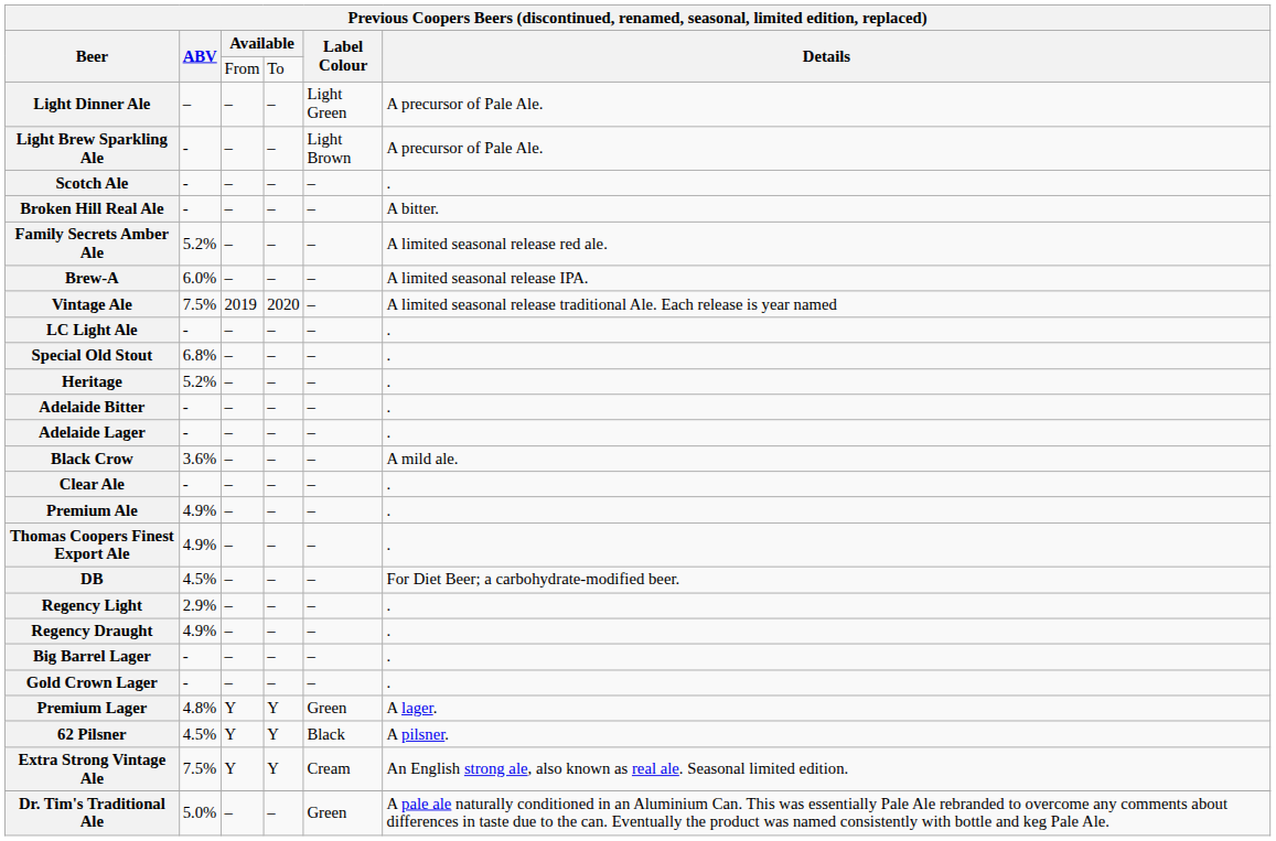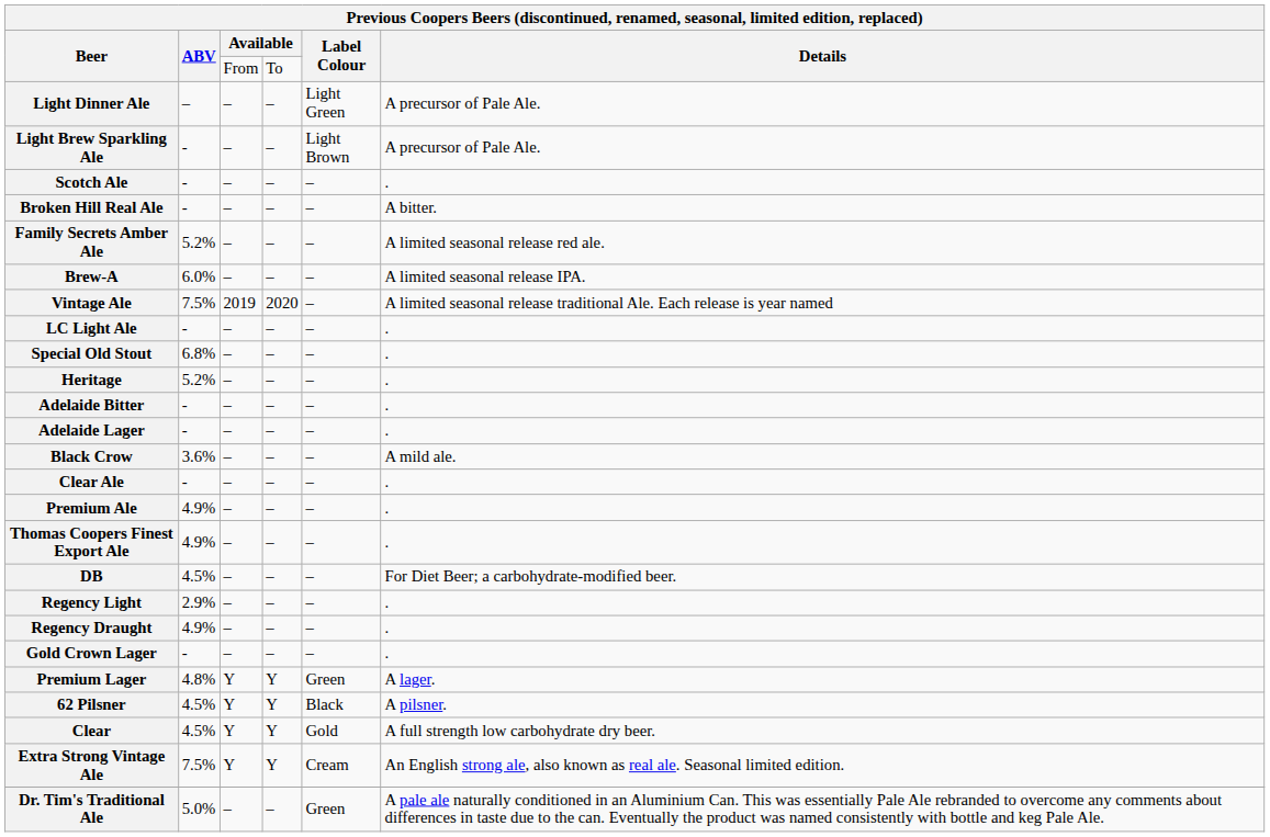- row: Big Barrel Lager | - | – | – | – | .
+ row: Clear | 4.5% | Y | Y | Gold | A full strength low carbohydrate dry beer.
